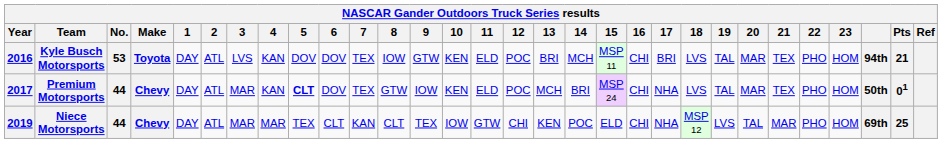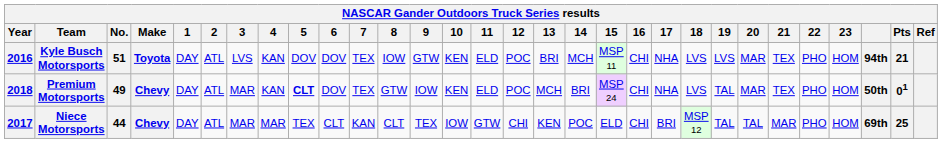Kyle Busch Motorsports | No.: 53 -> 51
Kyle Busch Motorsports | 17: BRI -> NHA
Kyle Busch Motorsports | 19: TAL -> LVS
Premium Motorsports | Year: 2017 -> 2018
Premium Motorsports | No.: 44 -> 49
Niece Motorsports | Year: 2019 -> 2017
Niece Motorsports | 17: NHA -> BRI
Niece Motorsports | 19: LVS -> TAL
